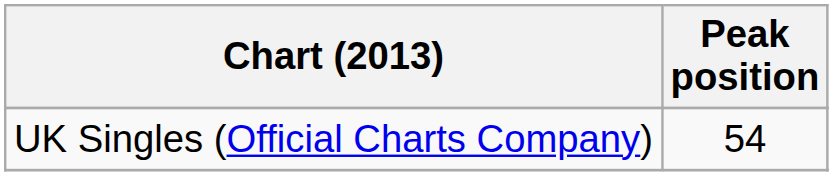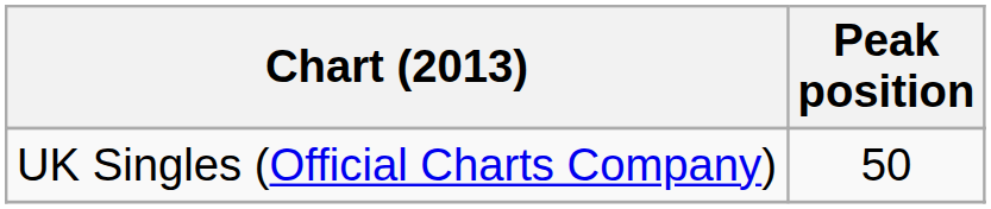UK Singles (Official Charts Company) | Peak position: 54 -> 50
